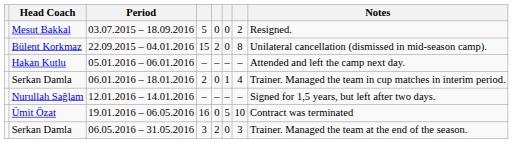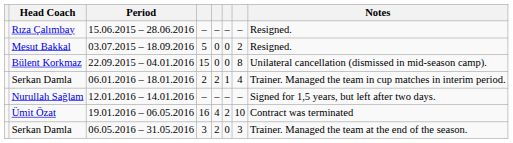+ row: Rıza Çalımbay | 15.06.2015 – 28.06.2016 | – | – | – | – | Resigned.
22.09.2015 – 04.01.2016 | column 5: 2 -> 0
- row: Hakan Kutlu | 05.01.2016 – 06.01.2016 | – | – | – | – | Attended and left the camp next day.
06.01.2016 – 18.01.2016 | column 5: 0 -> 2
19.01.2016 – 06.05.2016 | column 5: 0 -> 4
19.01.2016 – 06.05.2016 | column 6: 5 -> 2
